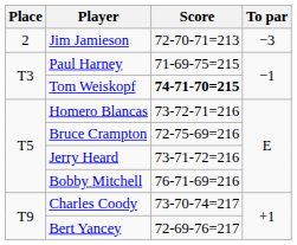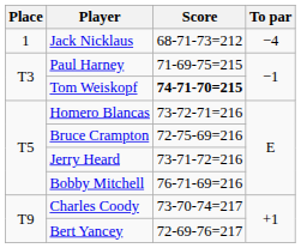+ row: 1 | Jack Nicklaus | 68-71-73=212 | −4
- row: 2 | Jim Jamieson | 72-70-71=213 | −3
